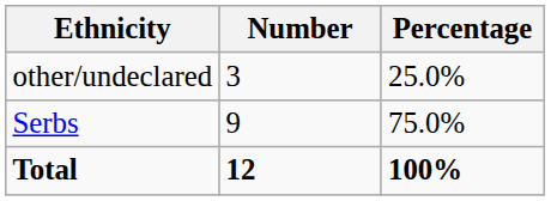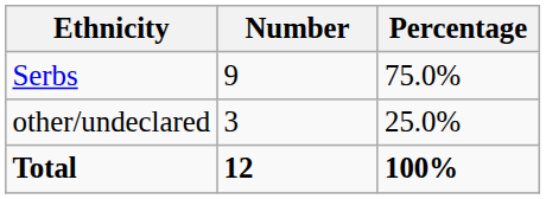rows swapped: Serbs <-> other/undeclared
